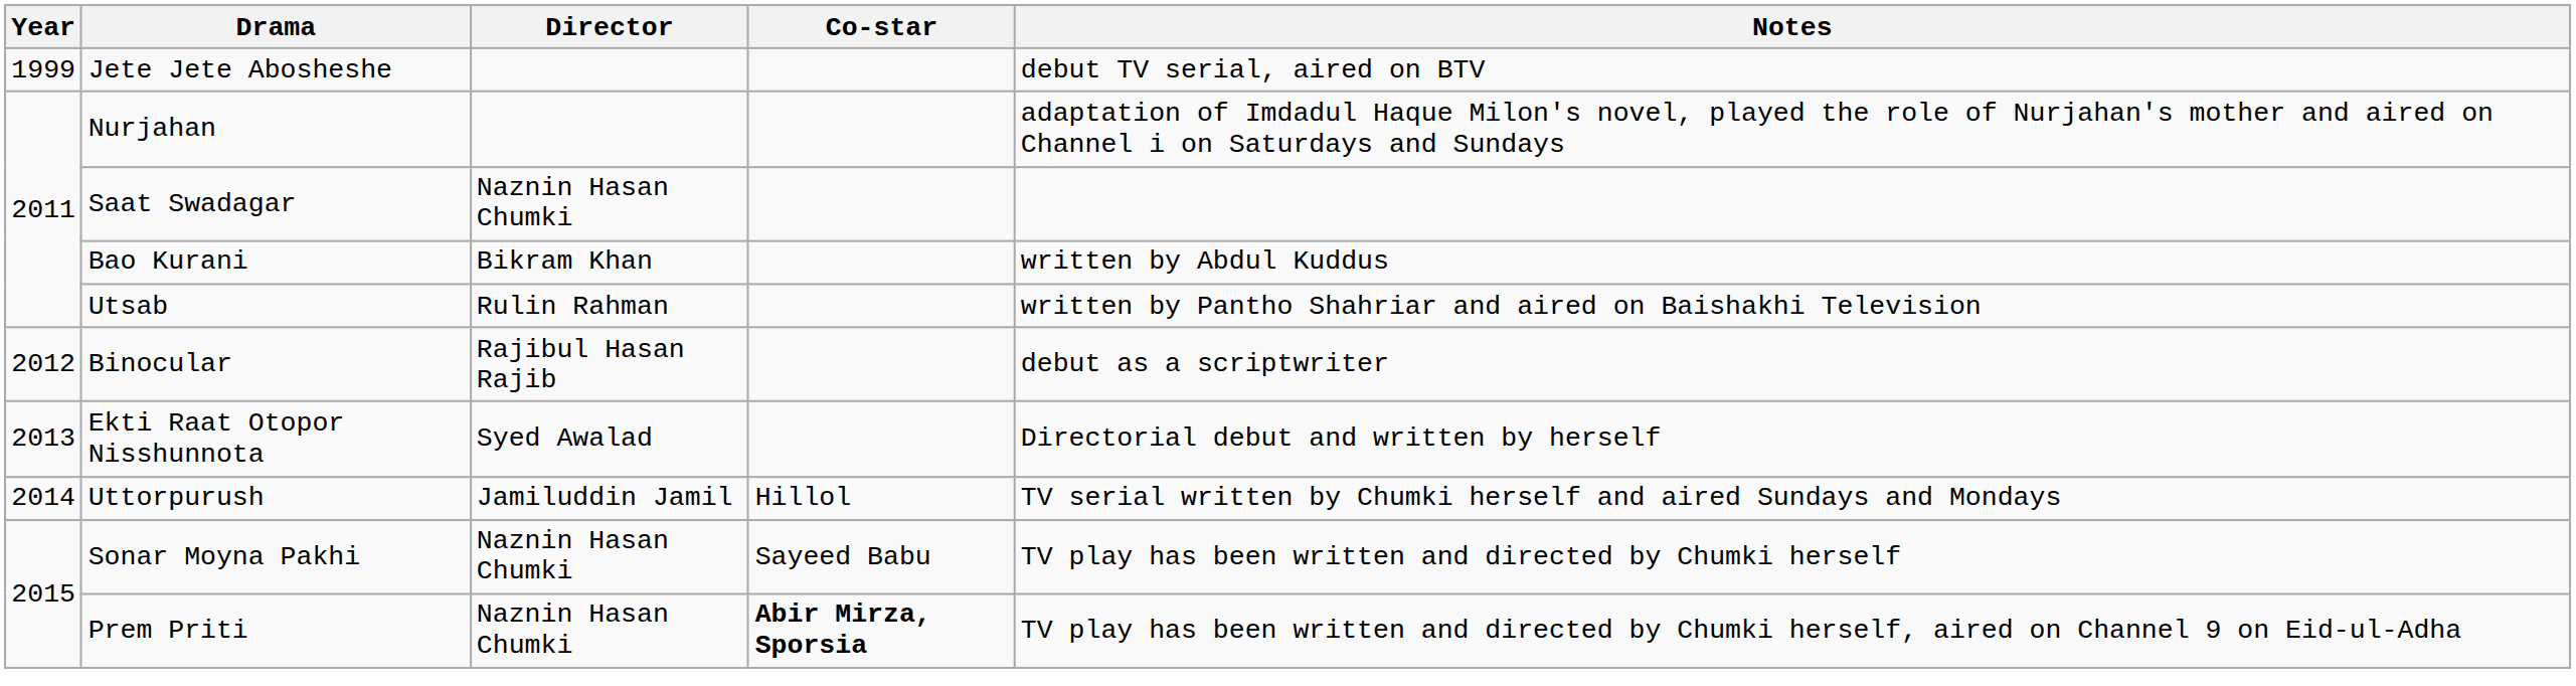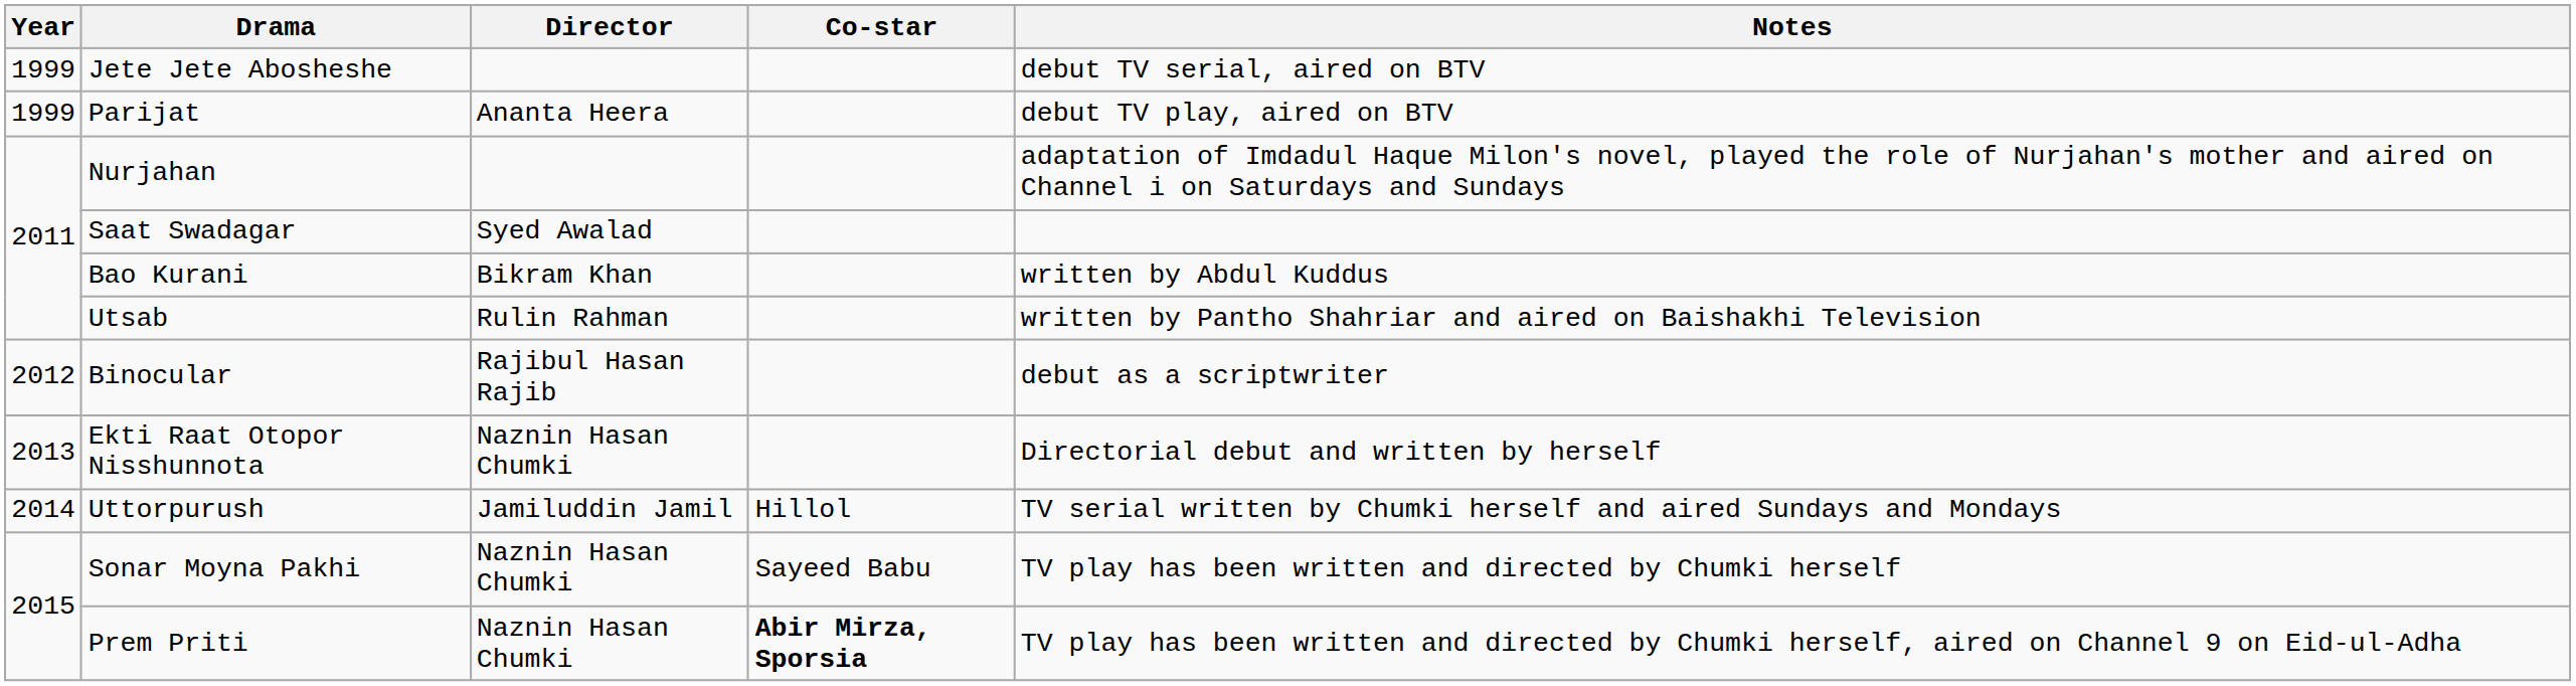+ row: 1999 | Parijat | Ananta Heera | debut TV play, aired on BTV
Saat Swadagar | Director: Naznin Hasan Chumki -> Syed Awalad
Ekti Raat Otopor Nisshunnota | Director: Syed Awalad -> Naznin Hasan Chumki
